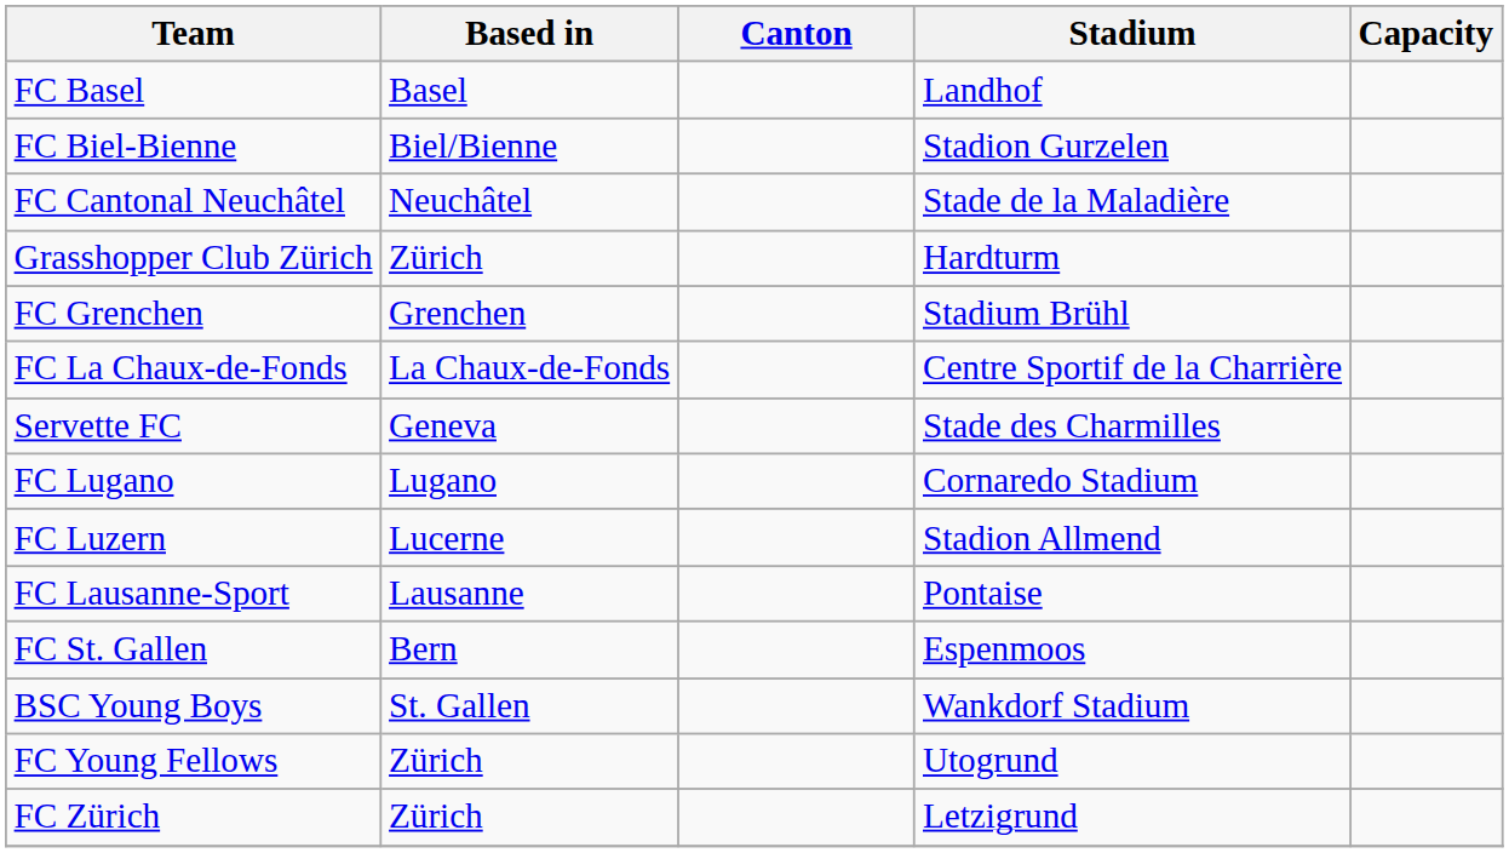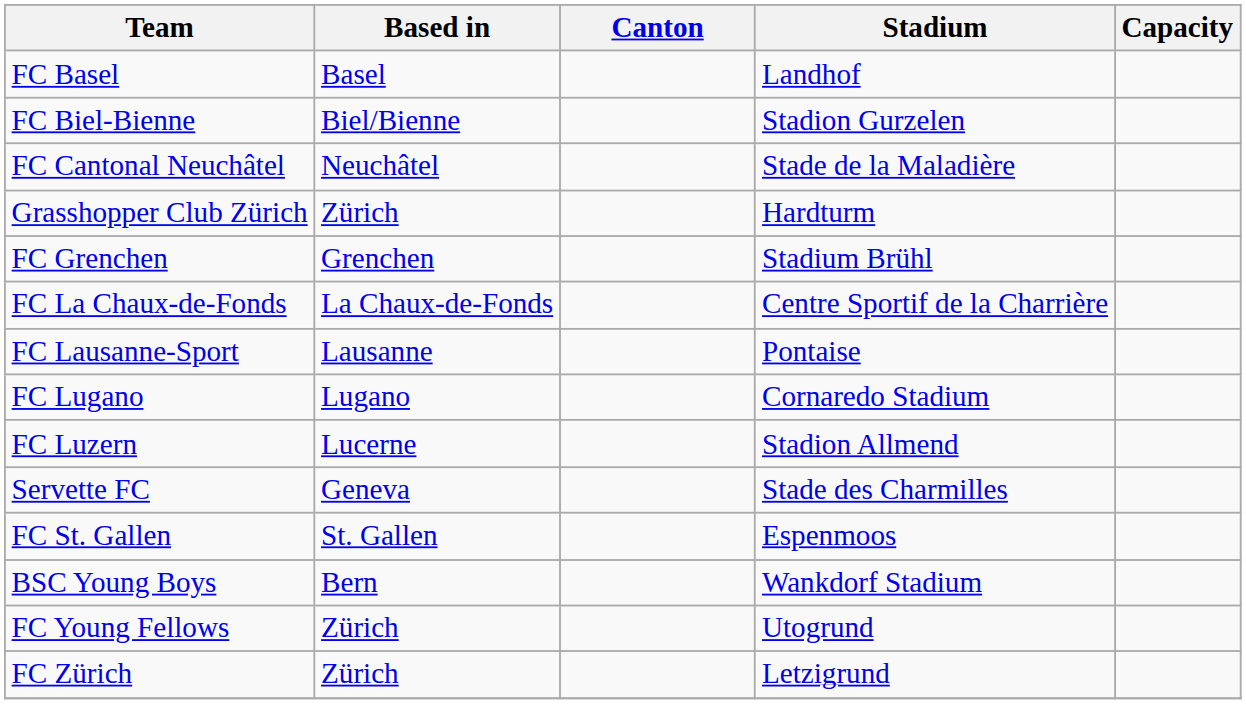rows swapped: FC Lausanne-Sport <-> Servette FC
FC St. Gallen | Based in: Bern -> St. Gallen
BSC Young Boys | Based in: St. Gallen -> Bern
